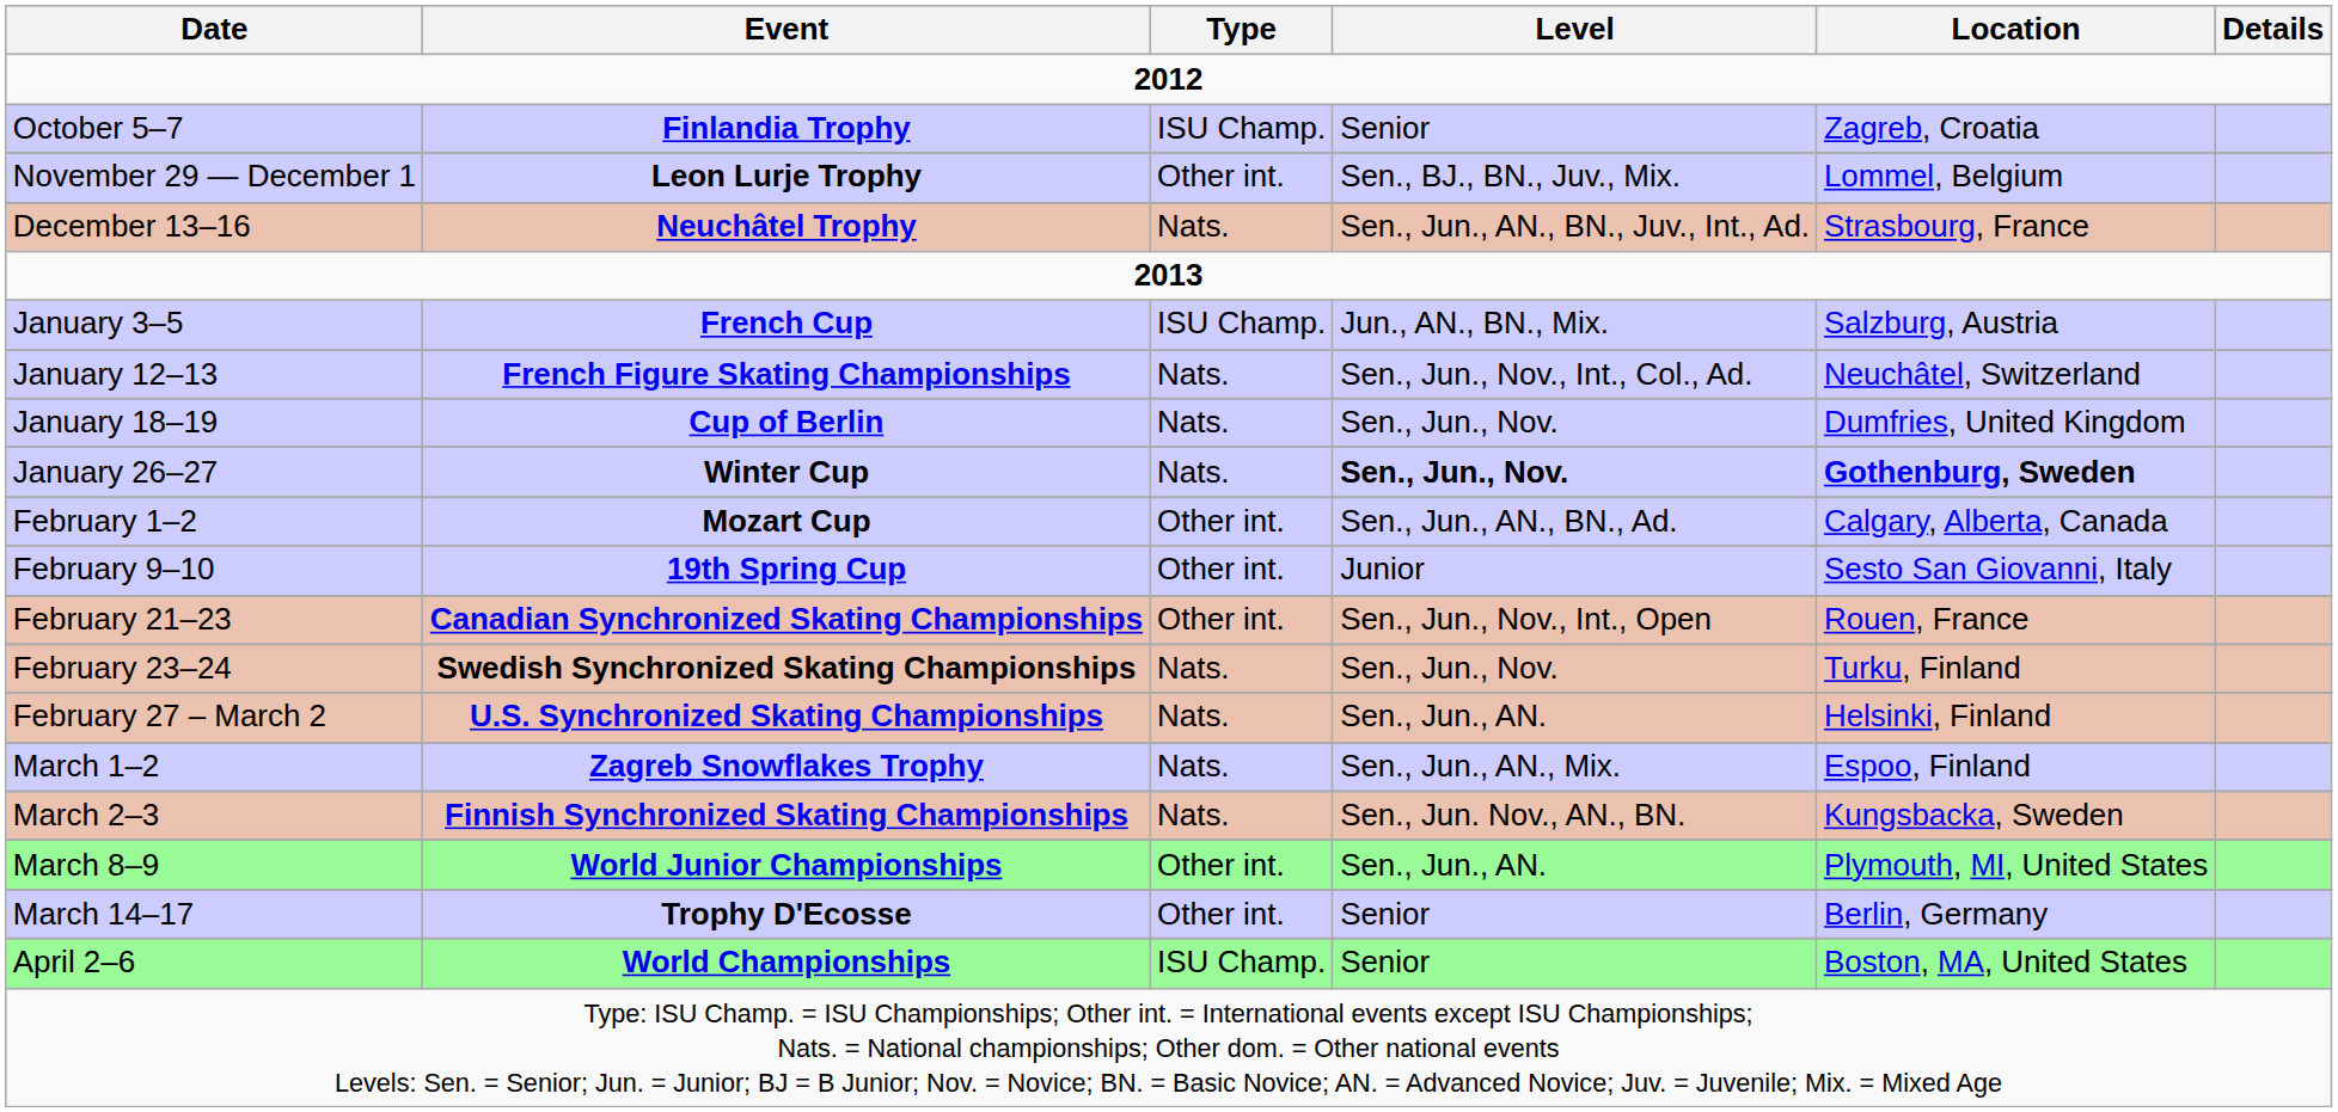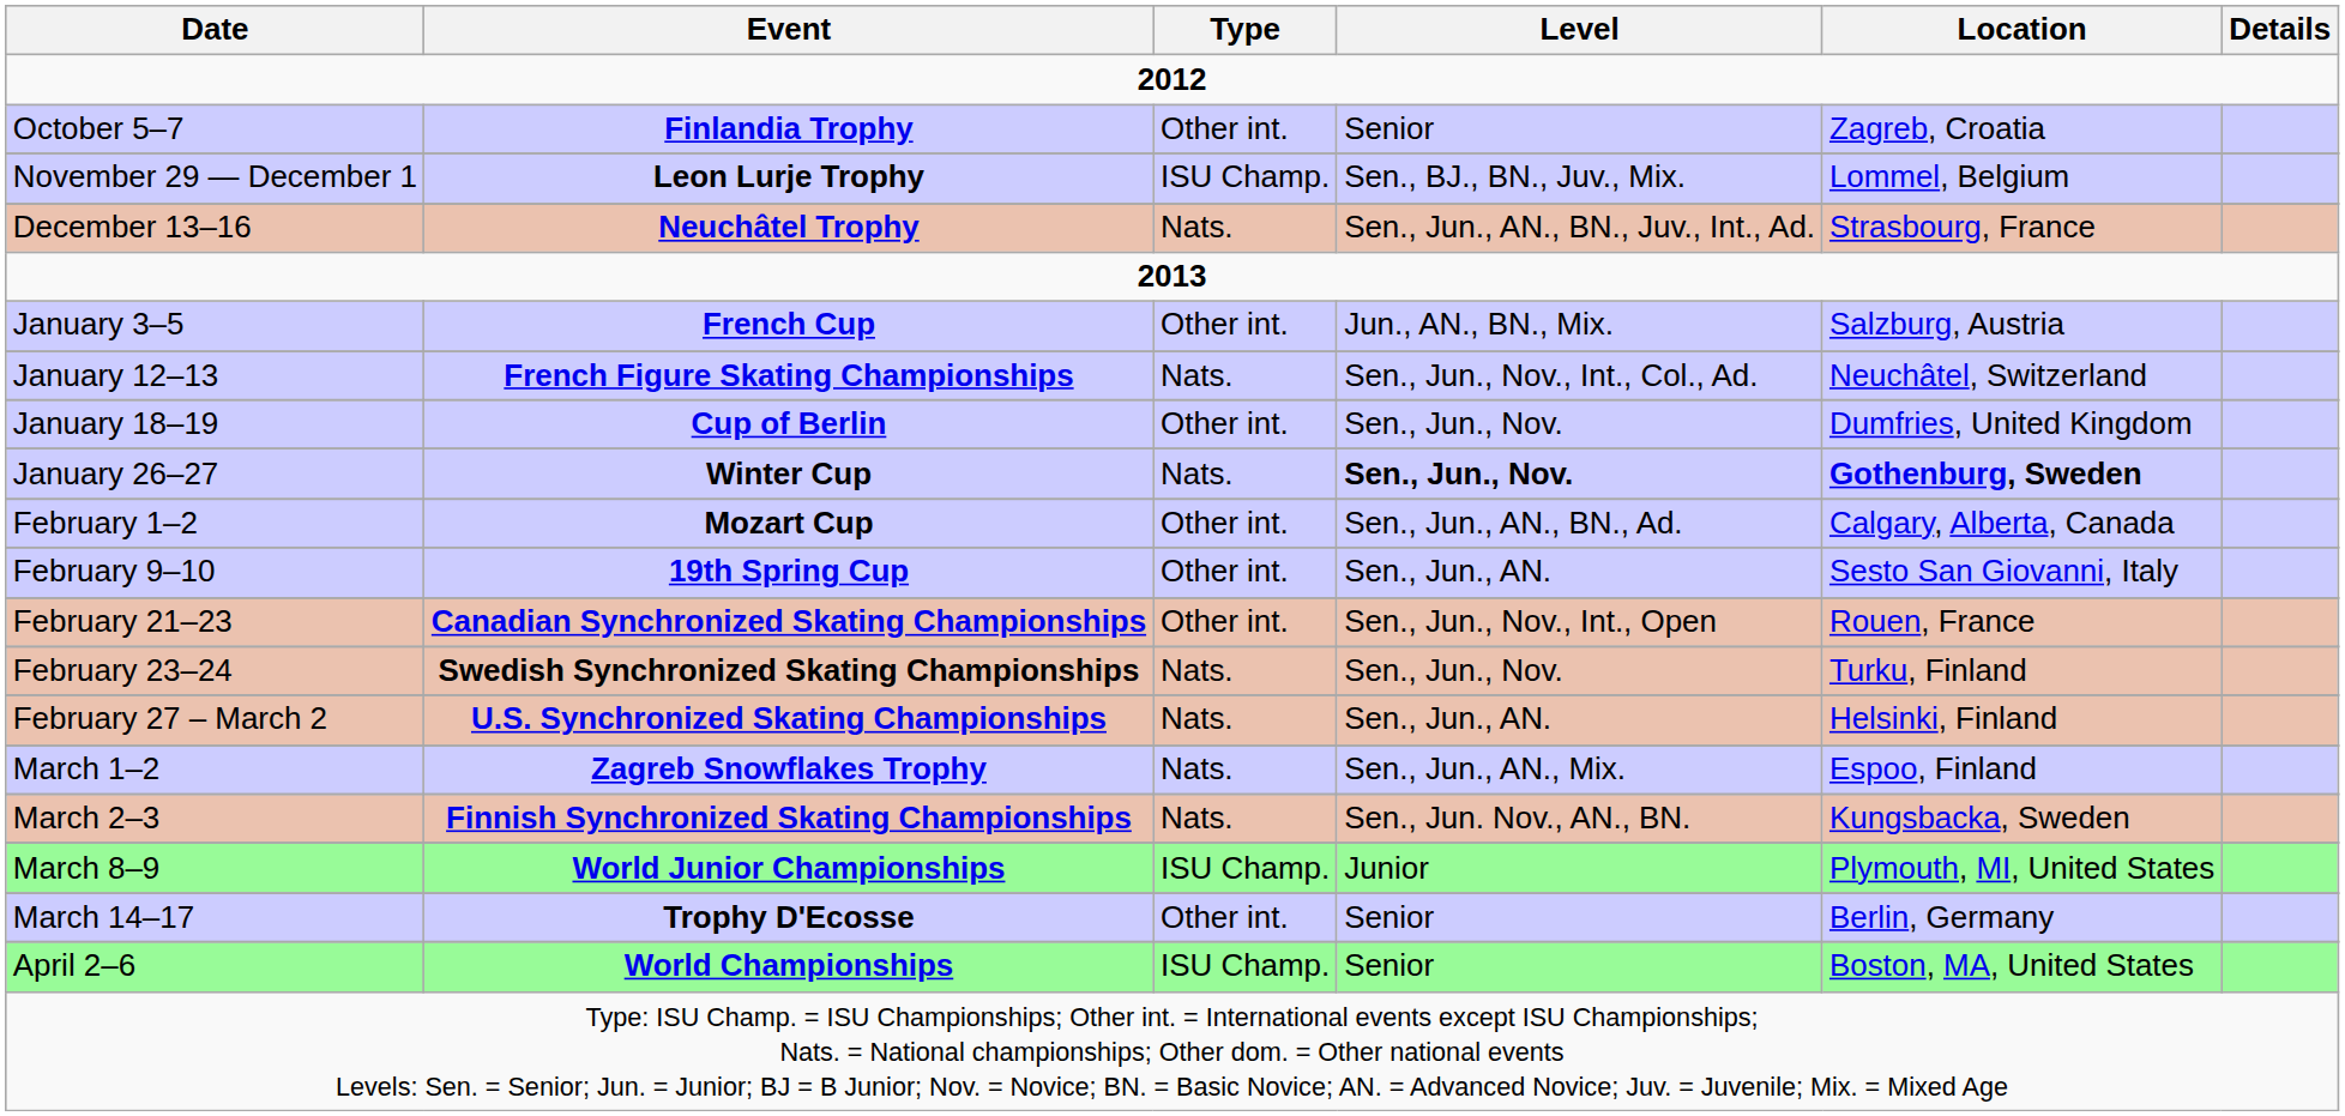October 5–7 | Type: ISU Champ. -> Other int.
November 29 — December 1 | Type: Other int. -> ISU Champ.
January 3–5 | Type: ISU Champ. -> Other int.
January 18–19 | Type: Nats. -> Other int.
February 9–10 | Level: Junior -> Sen., Jun., AN.
March 8–9 | Type: Other int. -> ISU Champ.
March 8–9 | Level: Sen., Jun., AN. -> Junior
